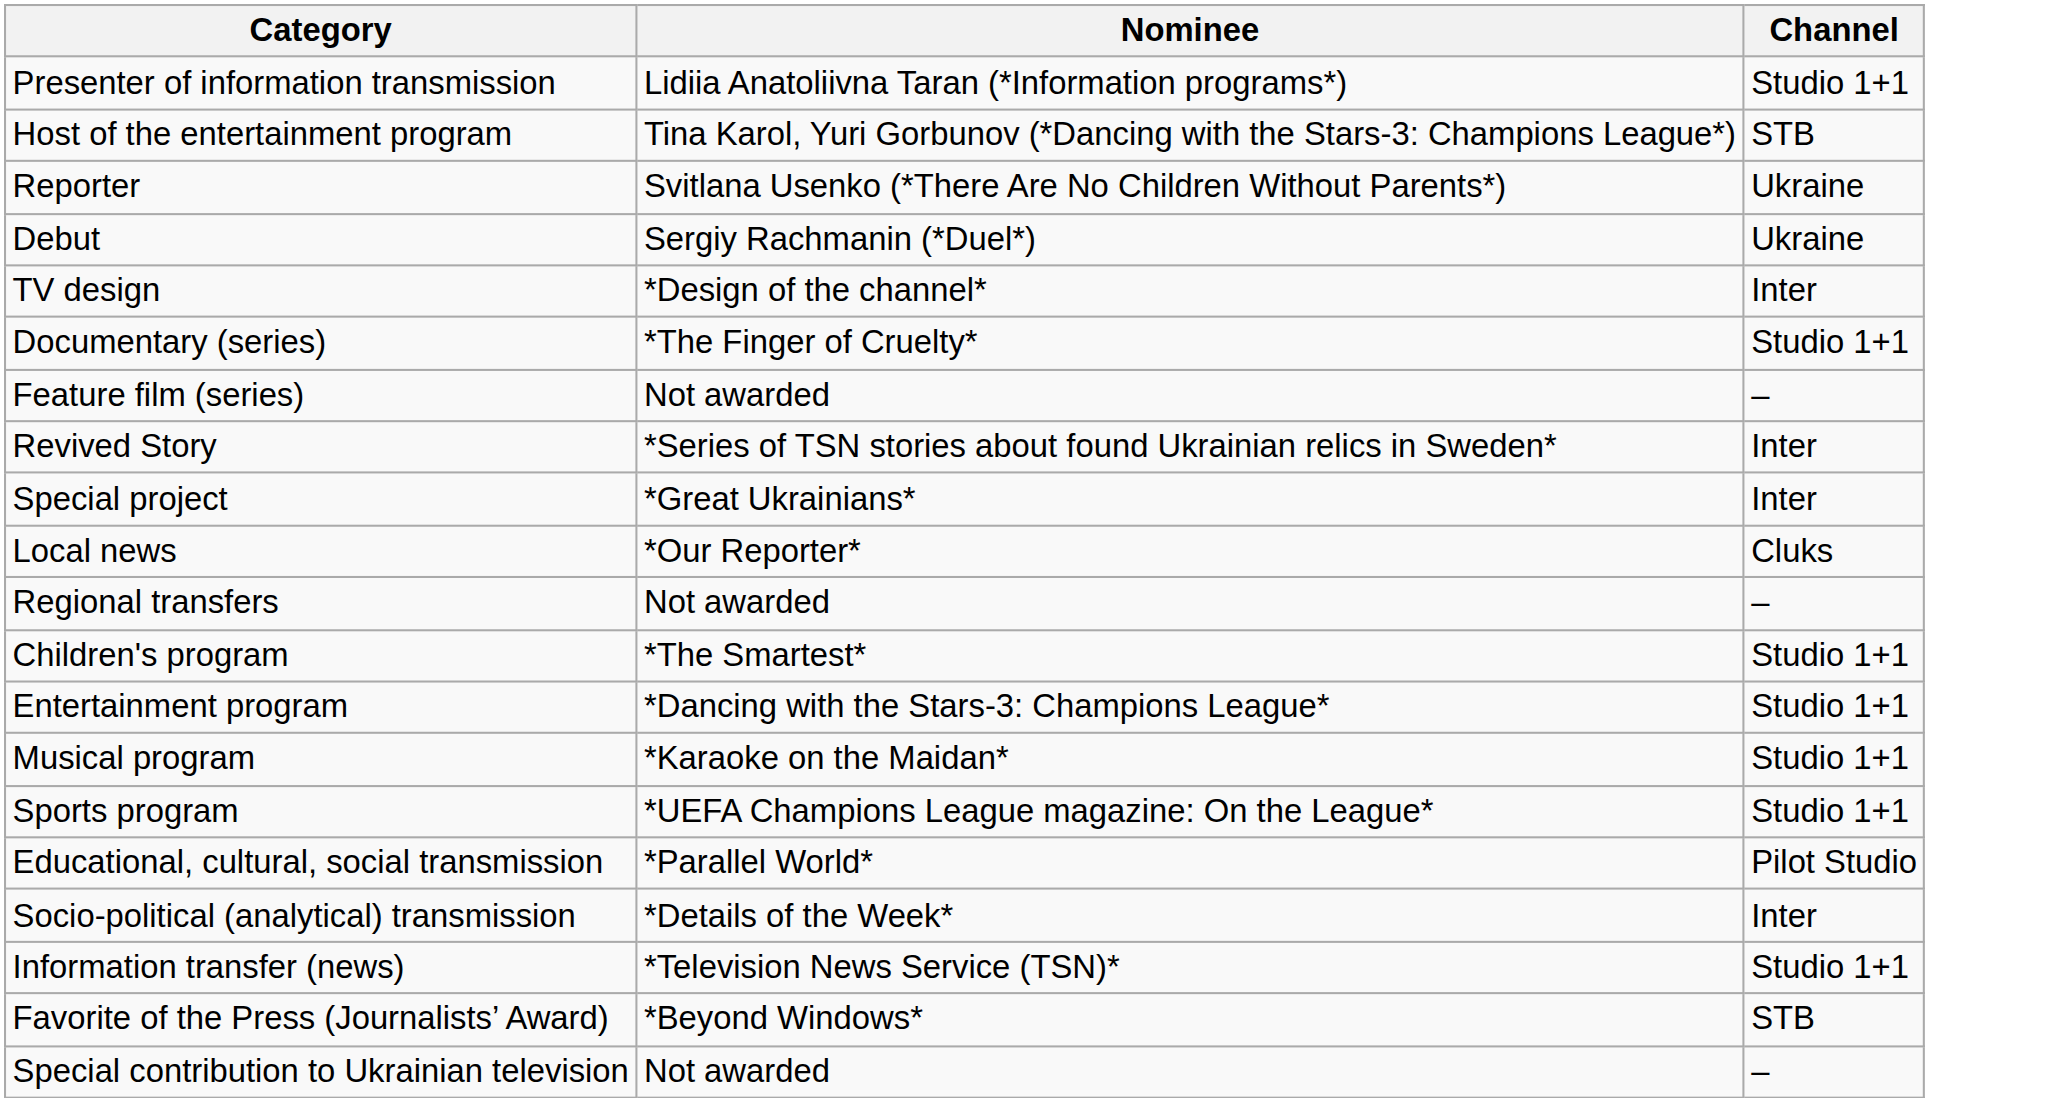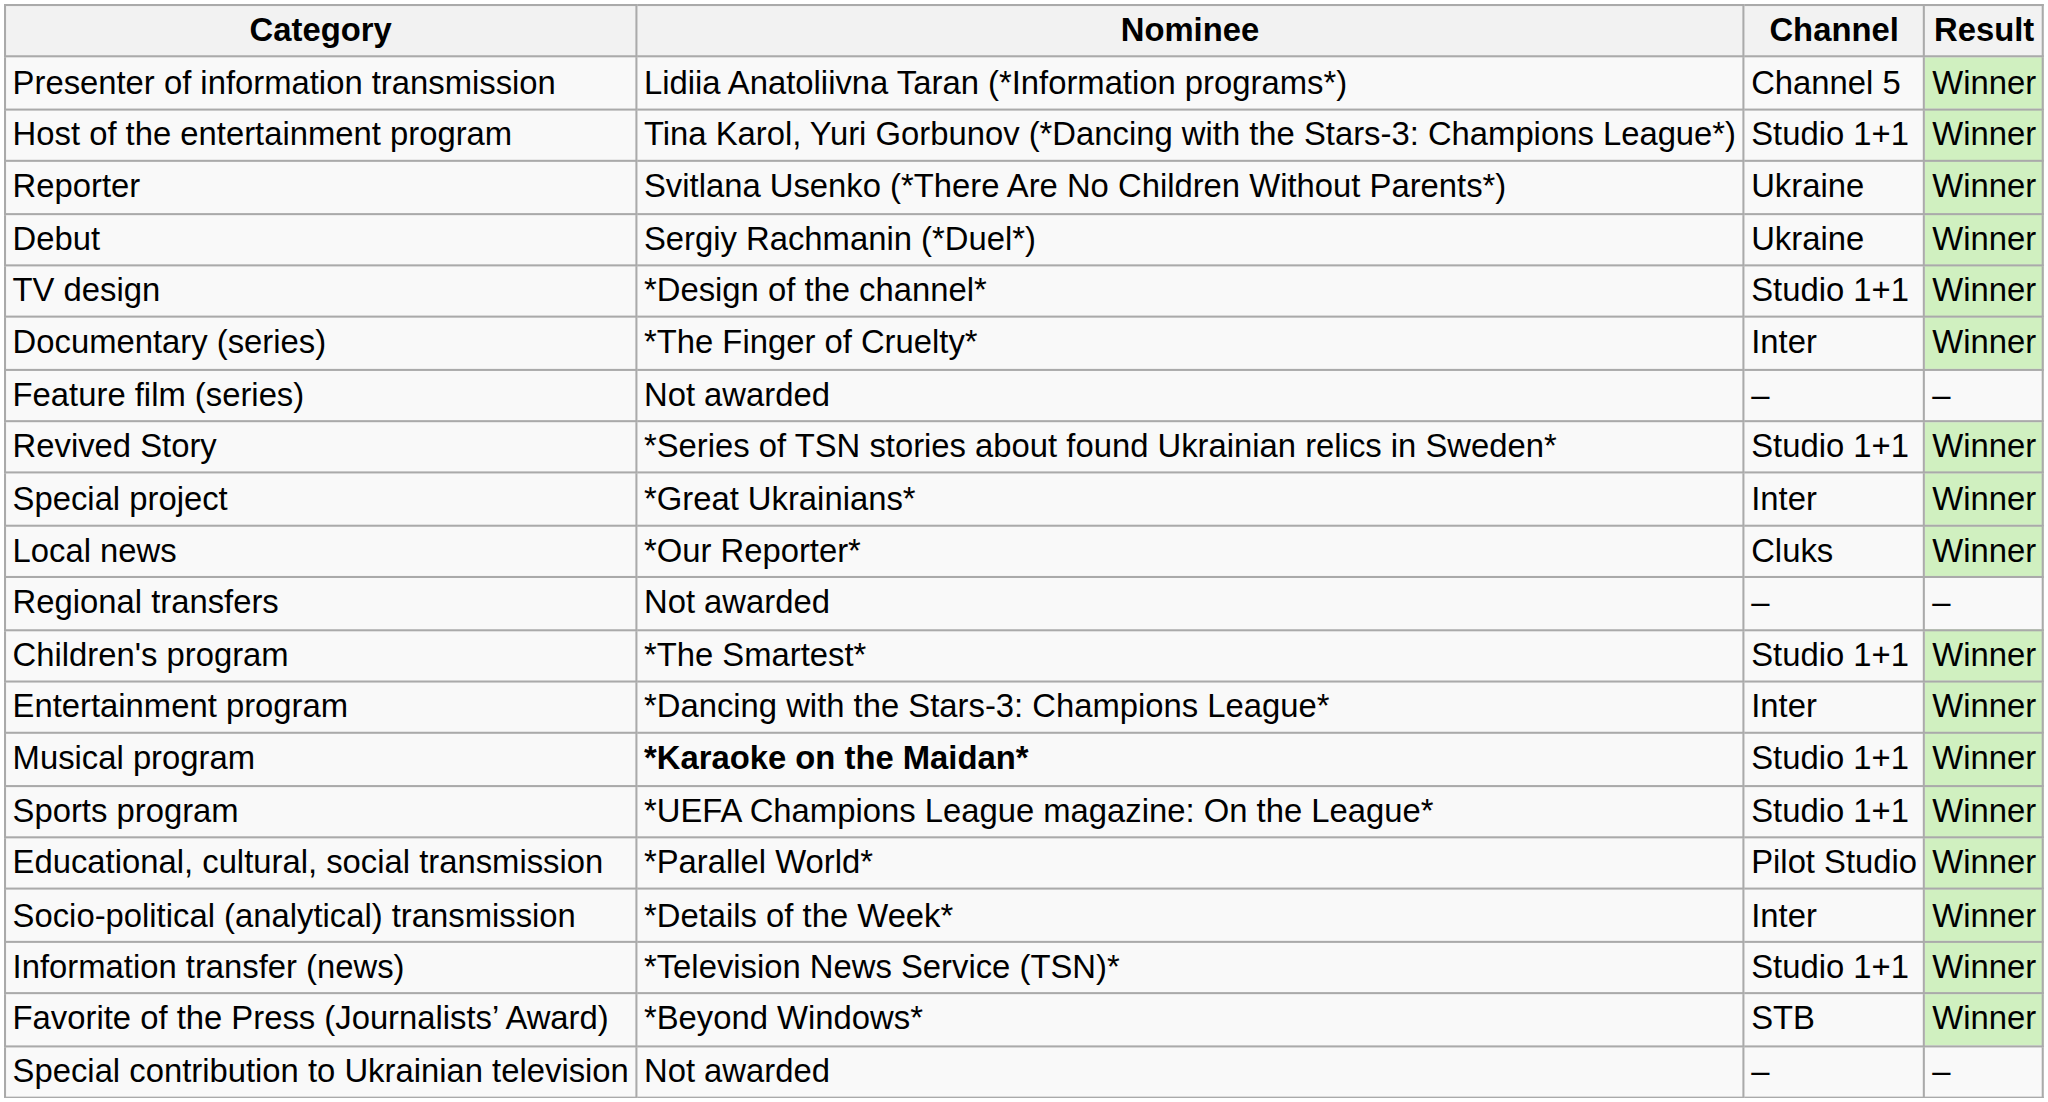+ column: Result | Winner | Winner | Winner | Winner | Winner | Winner | – | Winner | Winner | Winner | – | Winner | Winner | Winner | Winner | Winner | Winner | Winner | Winner | –
Presenter of information transmission | Channel: Studio 1+1 -> Channel 5
Host of the entertainment program | Channel: STB -> Studio 1+1
TV design | Channel: Inter -> Studio 1+1
Documentary (series) | Channel: Studio 1+1 -> Inter
Revived Story | Channel: Inter -> Studio 1+1
Entertainment program | Channel: Studio 1+1 -> Inter
Musical program | Nominee: normal -> bold
